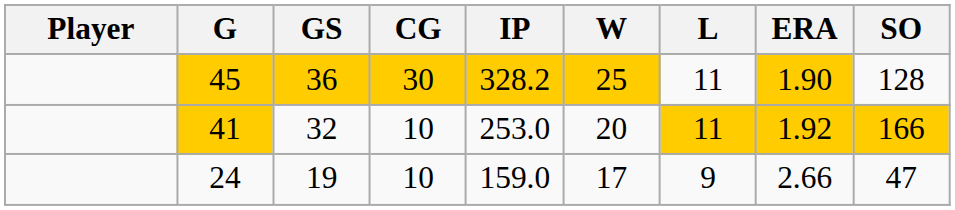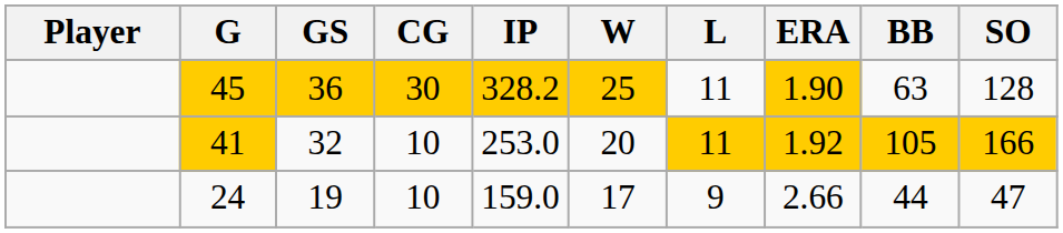+ column: BB | 63 | 105 | 44
